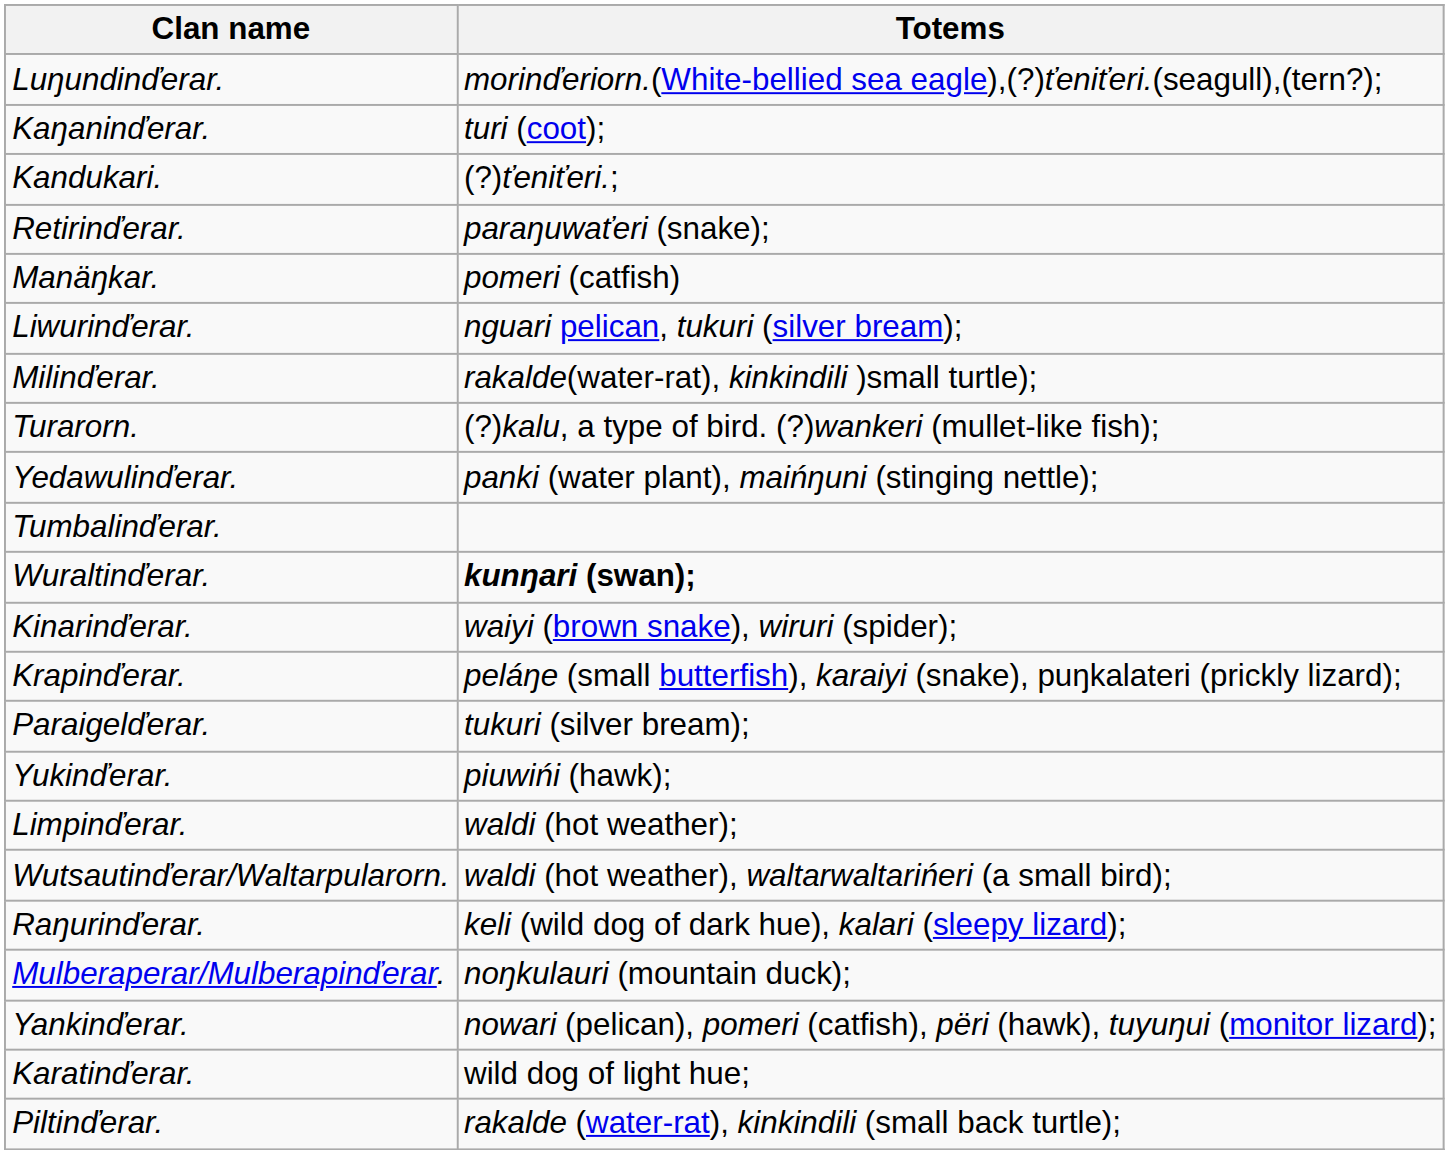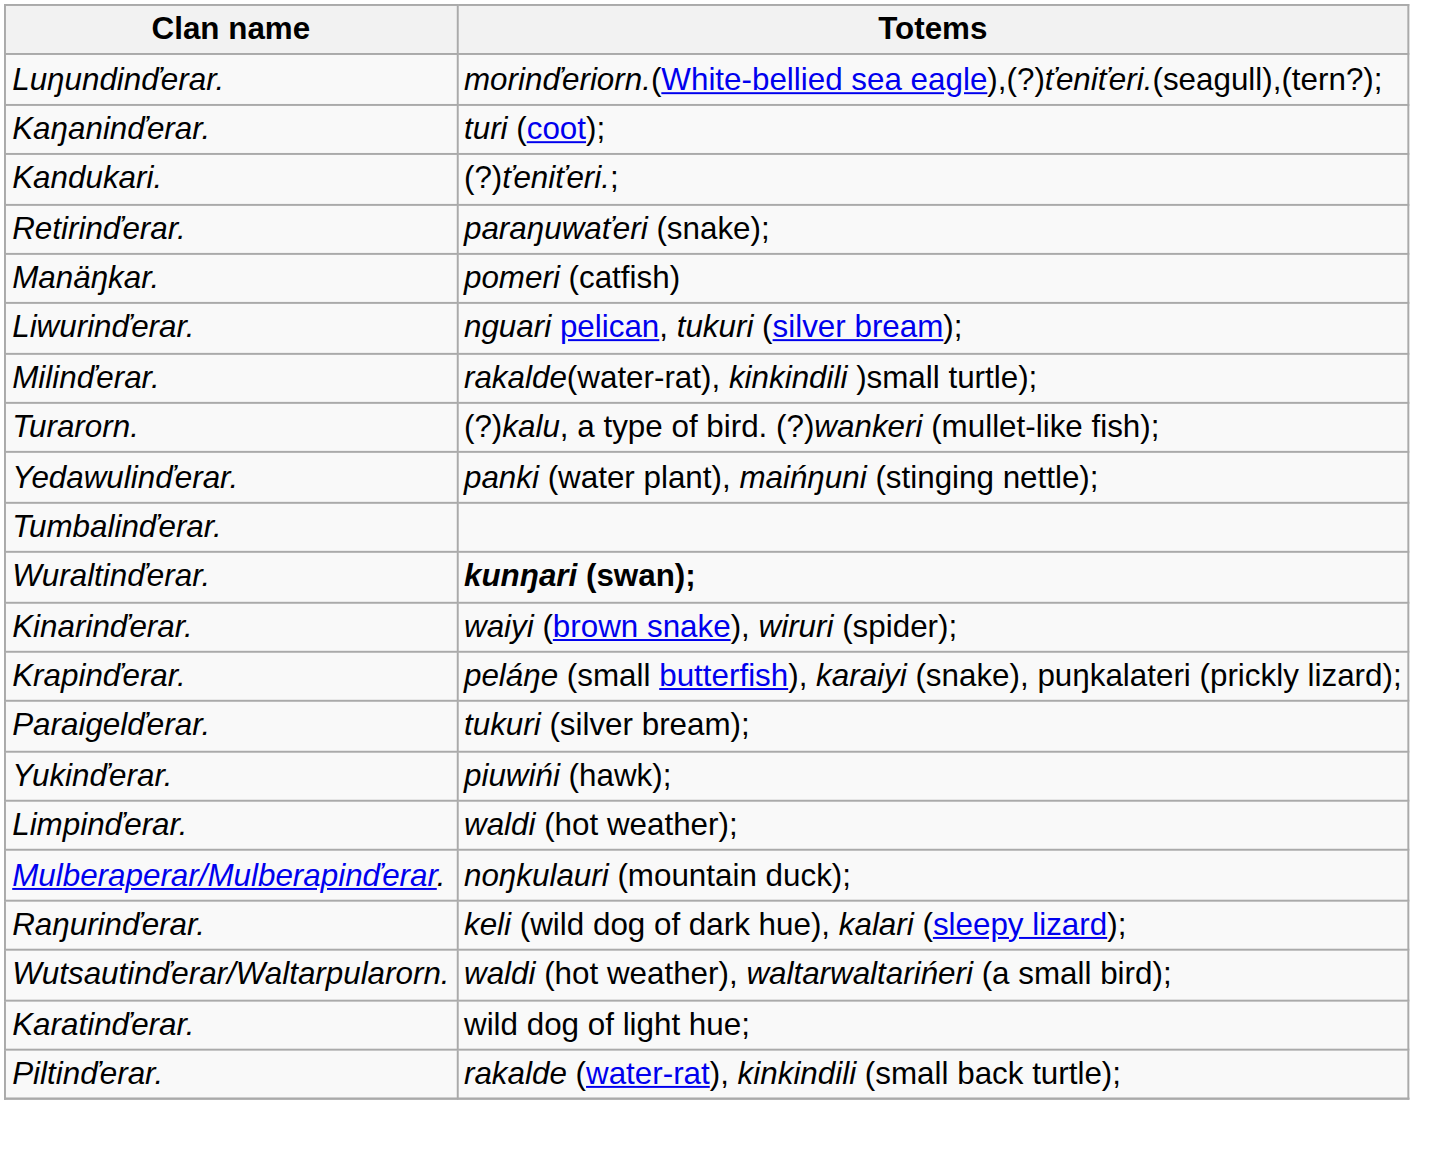rows swapped: Wutsautinďerar/Waltarpularorn. <-> Mulberaperar/Mulberapinďerar.
- row: Yankinďerar. | nowari (pelican), pomeri (catfish), përi (hawk), tuyuŋui (monitor lizard);
